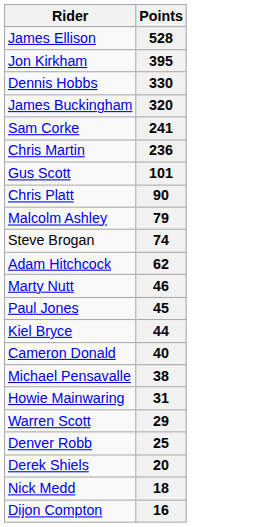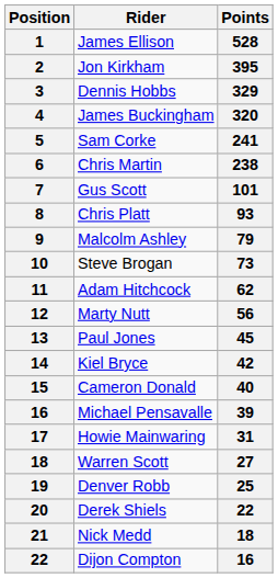+ column: Position | 1 | 2 | 3 | 4 | 5 | 6 | 7 | 8 | 9 | 10 | 11 | 12 | 13 | 14 | 15 | 16 | 17 | 18 | 19 | 20 | 21 | 22
Dennis Hobbs | Points: 330 -> 329
Chris Martin | Points: 236 -> 238
Chris Platt | Points: 90 -> 93
Steve Brogan | Points: 74 -> 73
Marty Nutt | Points: 46 -> 56
Kiel Bryce | Points: 44 -> 42
Michael Pensavalle | Points: 38 -> 39
Warren Scott | Points: 29 -> 27
Derek Shiels | Points: 20 -> 22
